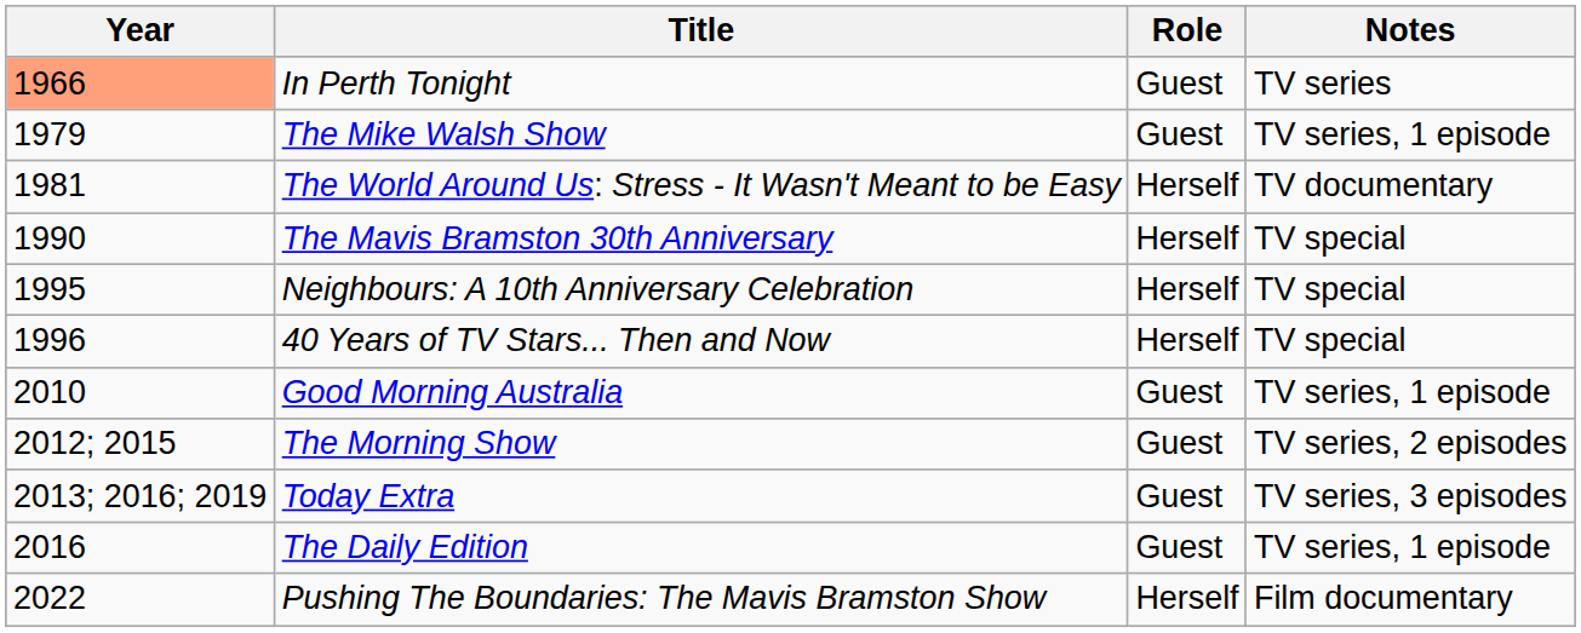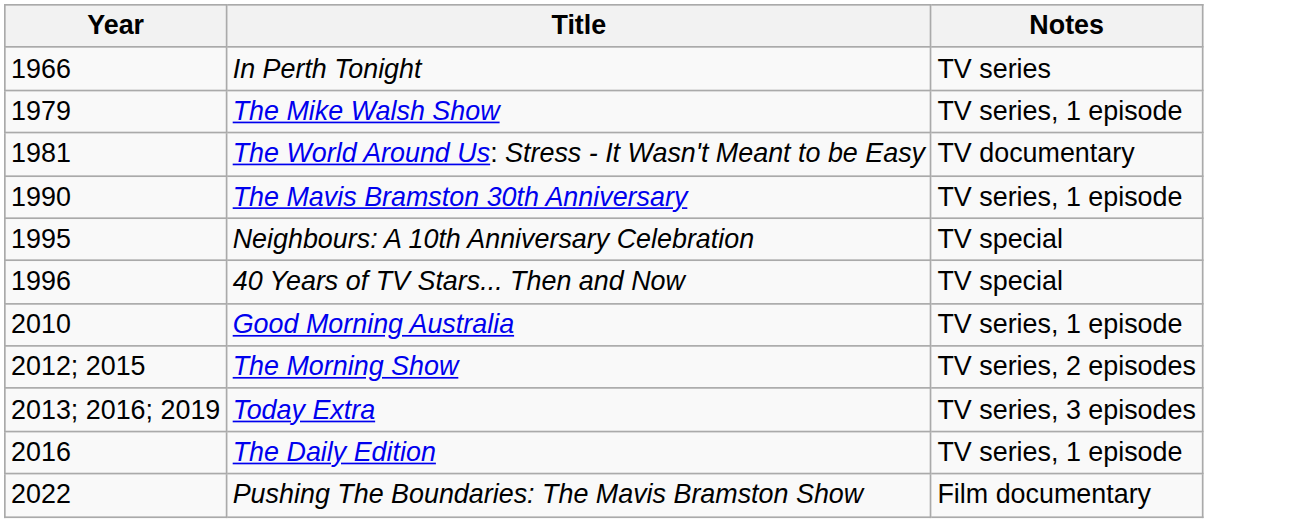- column: Role | Guest | Guest | Herself | Herself | Herself | Herself | Guest | Guest | Guest | Guest | Herself
In Perth Tonight | Year: lightsalmon background -> no background
The Mavis Bramston 30th Anniversary | Notes: TV special -> TV series, 1 episode
